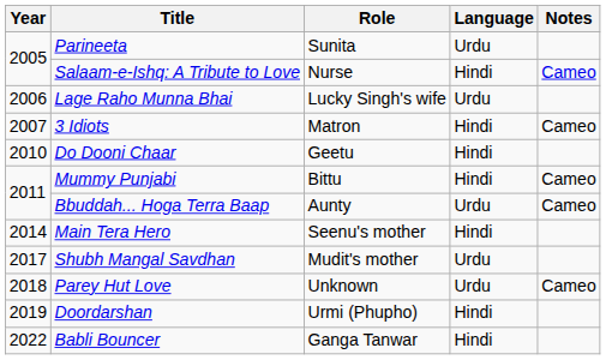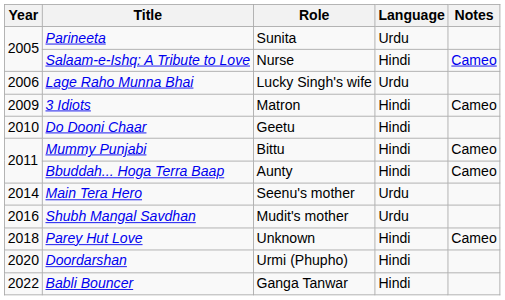3 Idiots | Year: 2007 -> 2009
Bbuddah... Hoga Terra Baap | Language: Urdu -> Hindi
Main Tera Hero | Language: Hindi -> Urdu
Shubh Mangal Savdhan | Year: 2017 -> 2016
Parey Hut Love | Language: Urdu -> Hindi
Doordarshan | Year: 2019 -> 2020
